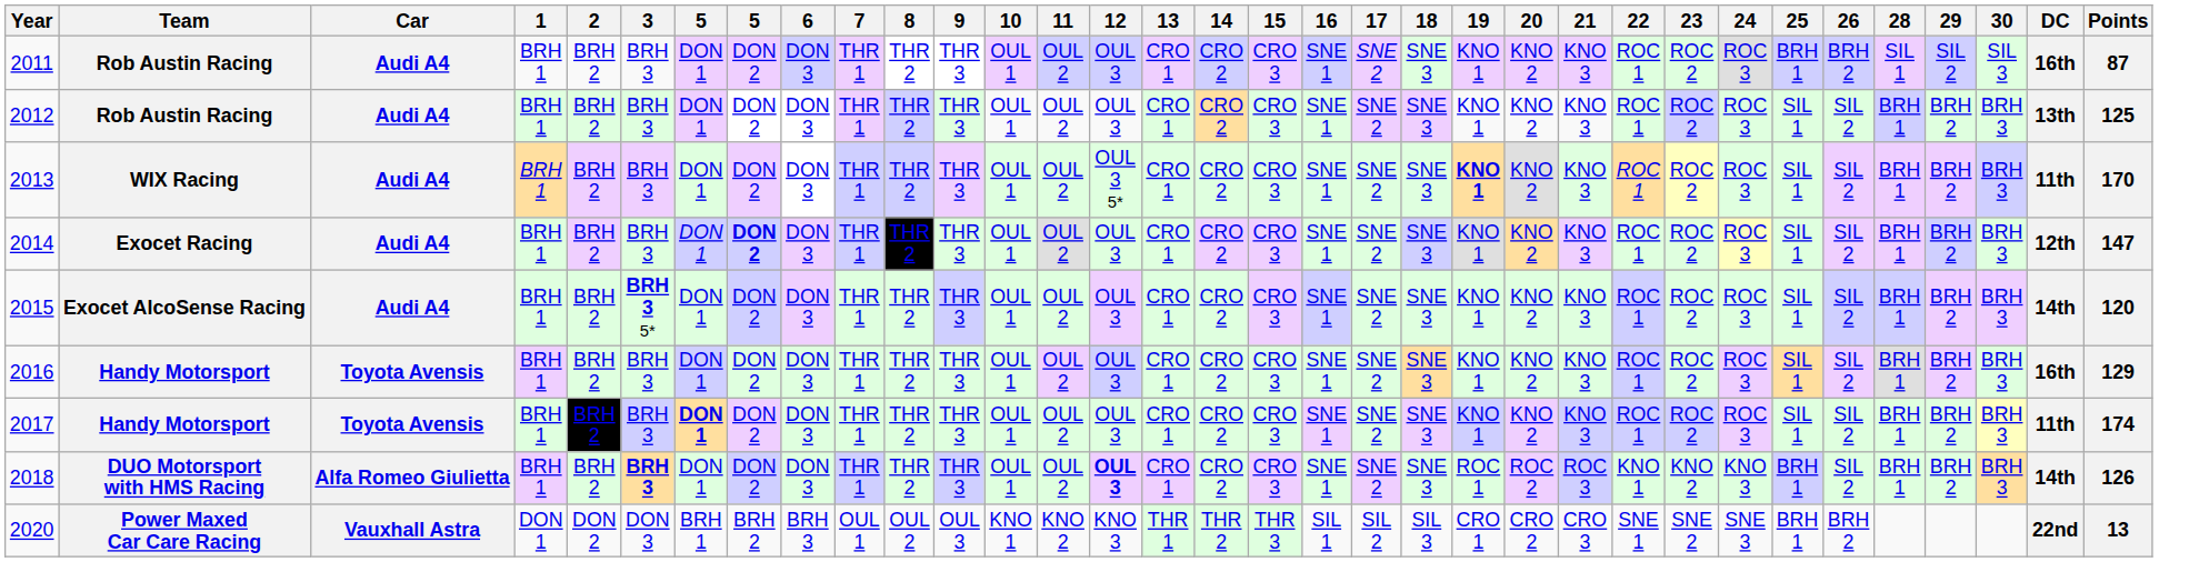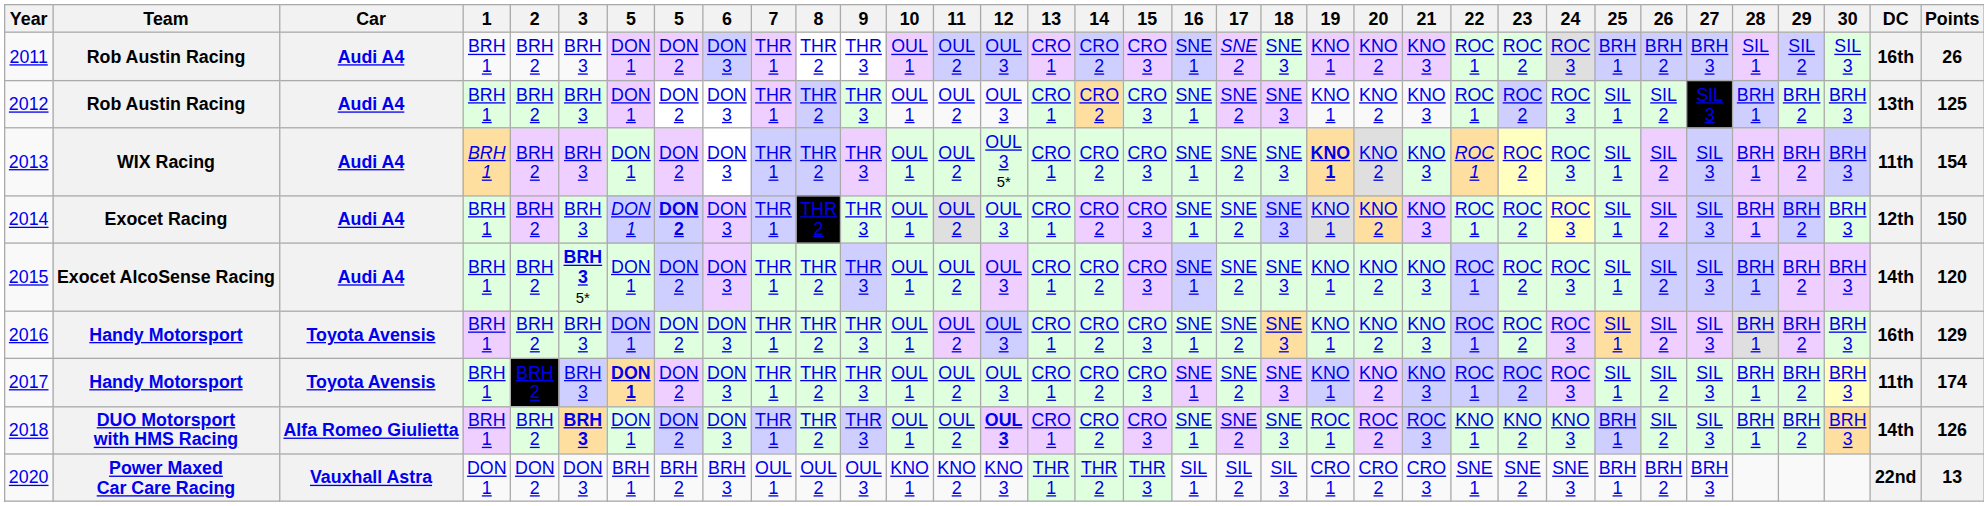+ column: 27 | BRH 3 | SIL 3 | SIL 3 | SIL 3 | SIL 3 | SIL 3 | SIL 3 | SIL 3 | BRH 3
2011 | Points: 87 -> 26
2013 | Points: 170 -> 154
2014 | Points: 147 -> 150
